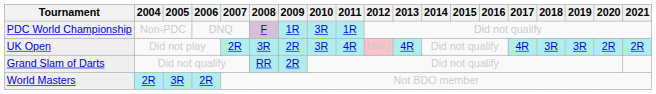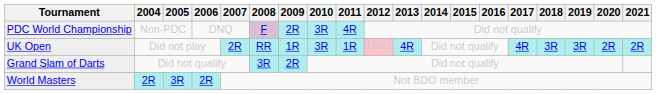PDC World Championship | 2009: 1R -> 2R
PDC World Championship | 2011: 1R -> 4R
UK Open | 2008: 3R -> RR
UK Open | 2009: 2R -> 1R
UK Open | 2011: 4R -> 1R
Grand Slam of Darts | 2008: RR -> 3R
